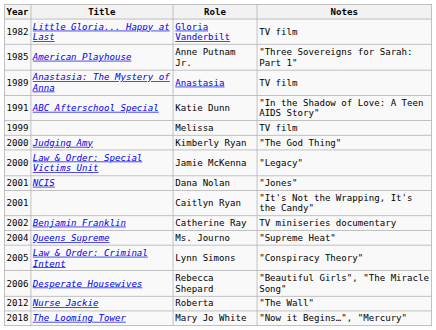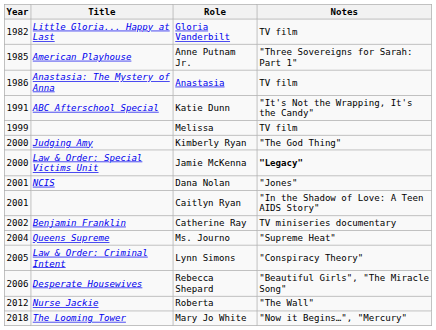Anastasia | Year: 1989 -> 1986
Katie Dunn | Notes: "In the Shadow of Love: A Teen AIDS Story" -> "It's Not the Wrapping, It's the Candy"
Jamie McKenna | Notes: normal -> bold
Caitlyn Ryan | Notes: "It's Not the Wrapping, It's the Candy" -> "In the Shadow of Love: A Teen AIDS Story"
